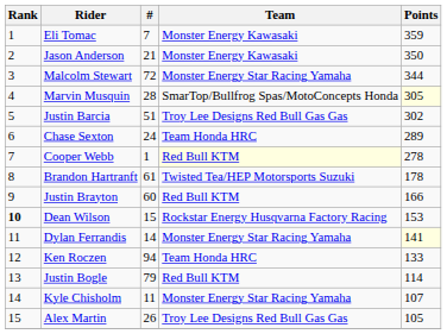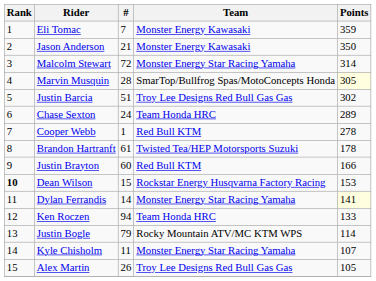Malcolm Stewart | Points: 344 -> 314
Cooper Webb | Team: lightyellow background -> no background
Justin Bogle | Team: Red Bull KTM -> Rocky Mountain ATV/MC KTM WPS
